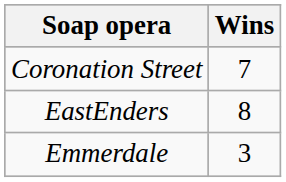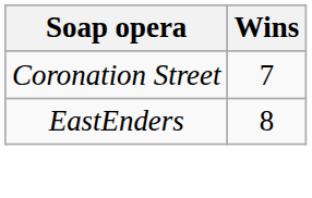- row: Emmerdale | 3
